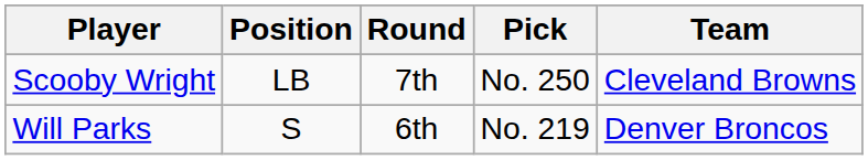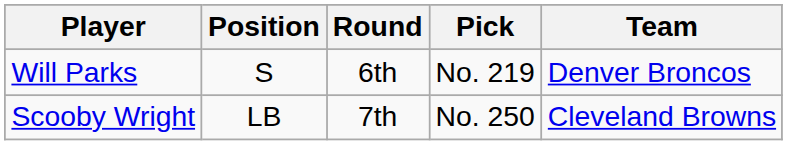rows swapped: Will Parks <-> Scooby Wright
